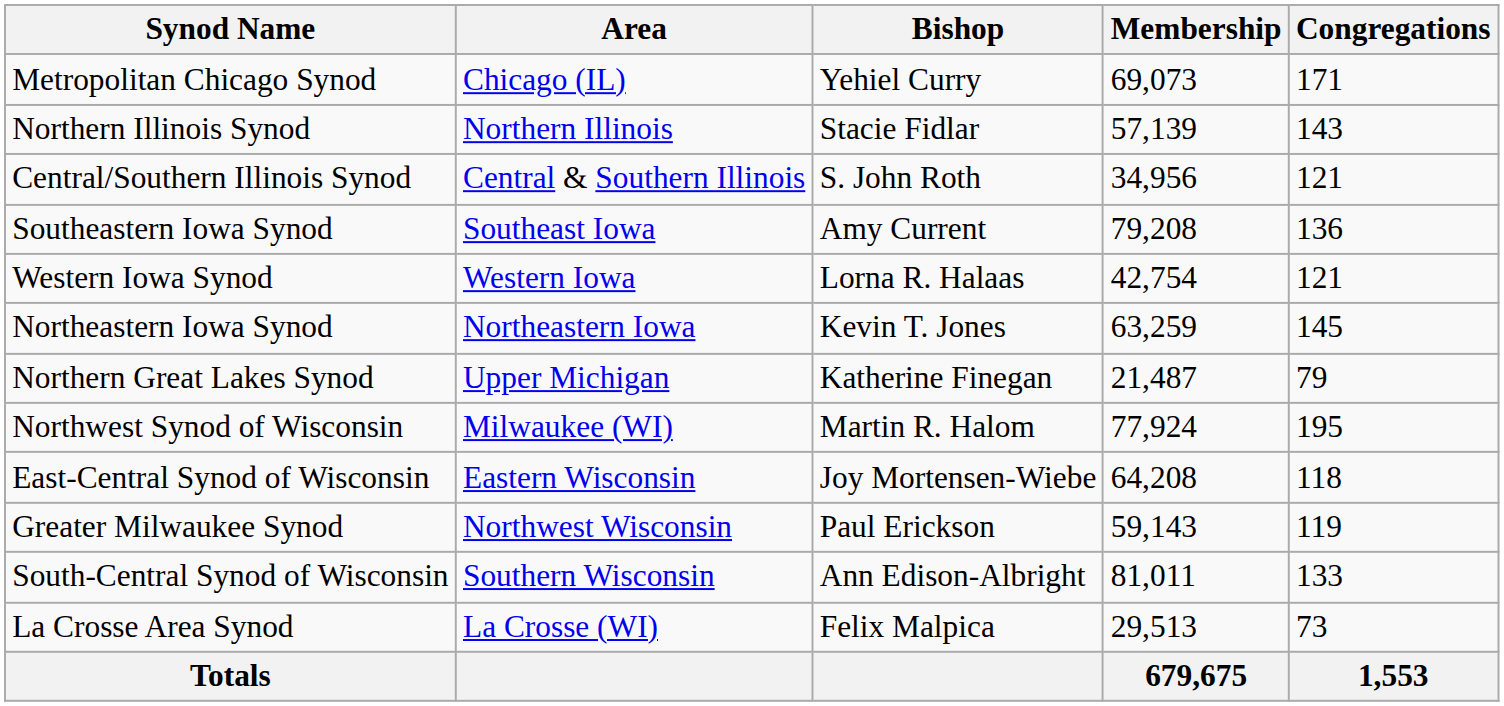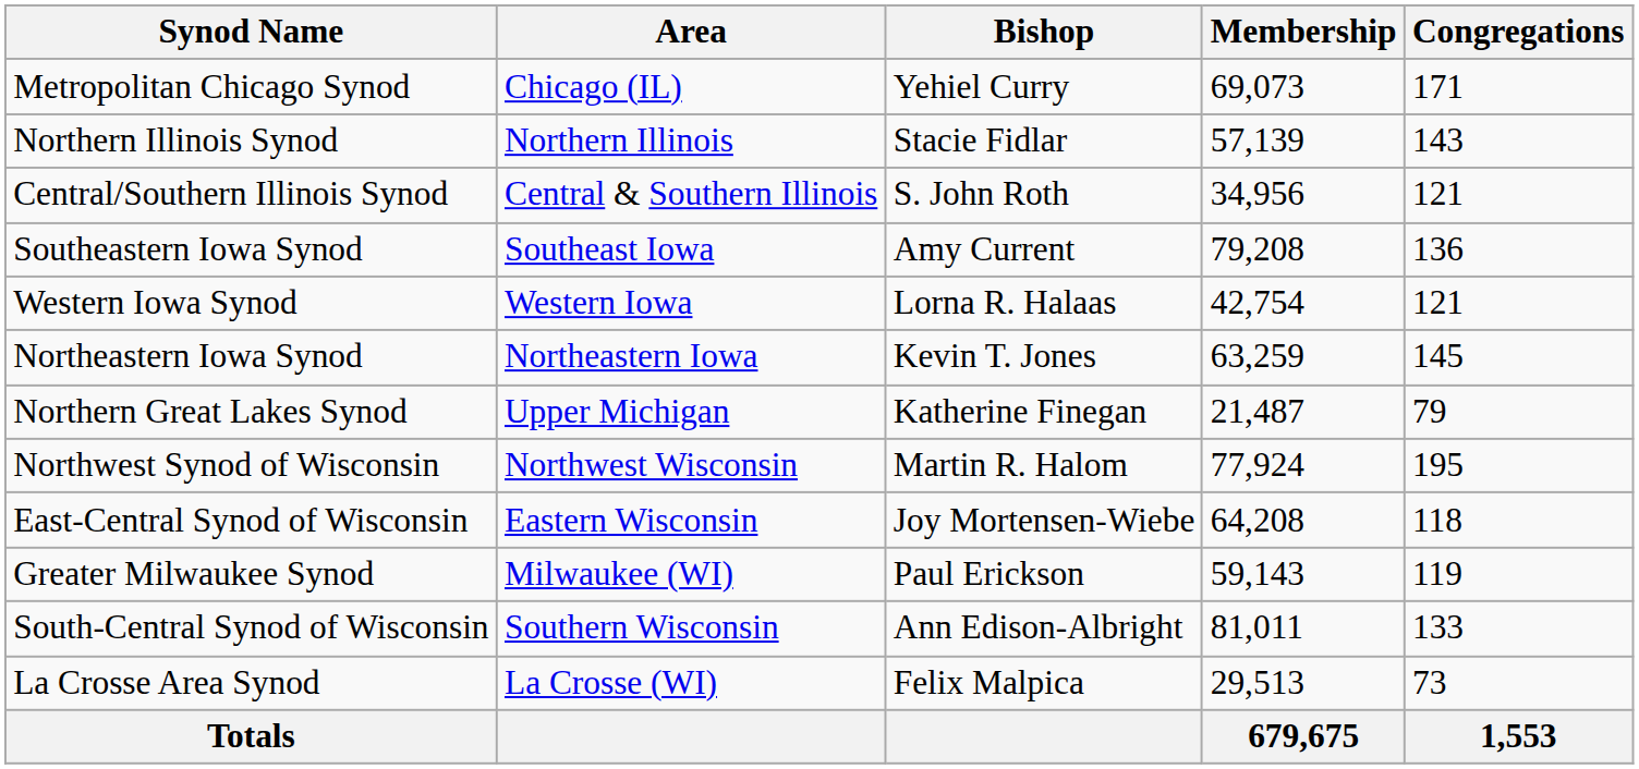Northwest Synod of Wisconsin | Area: Milwaukee (WI) -> Northwest Wisconsin
Greater Milwaukee Synod | Area: Northwest Wisconsin -> Milwaukee (WI)
